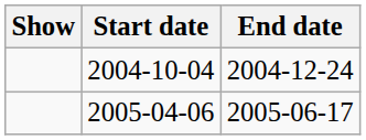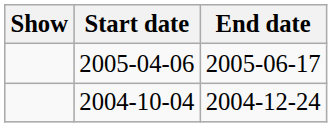rows swapped: 2004-10-04 <-> 2005-04-06
